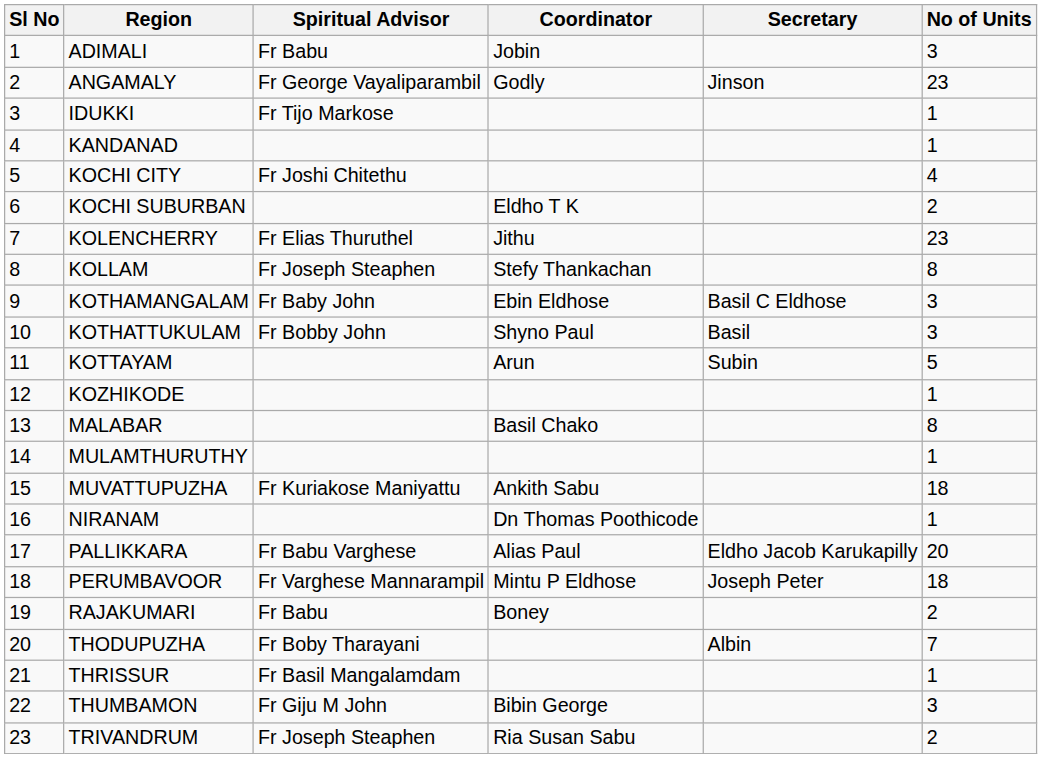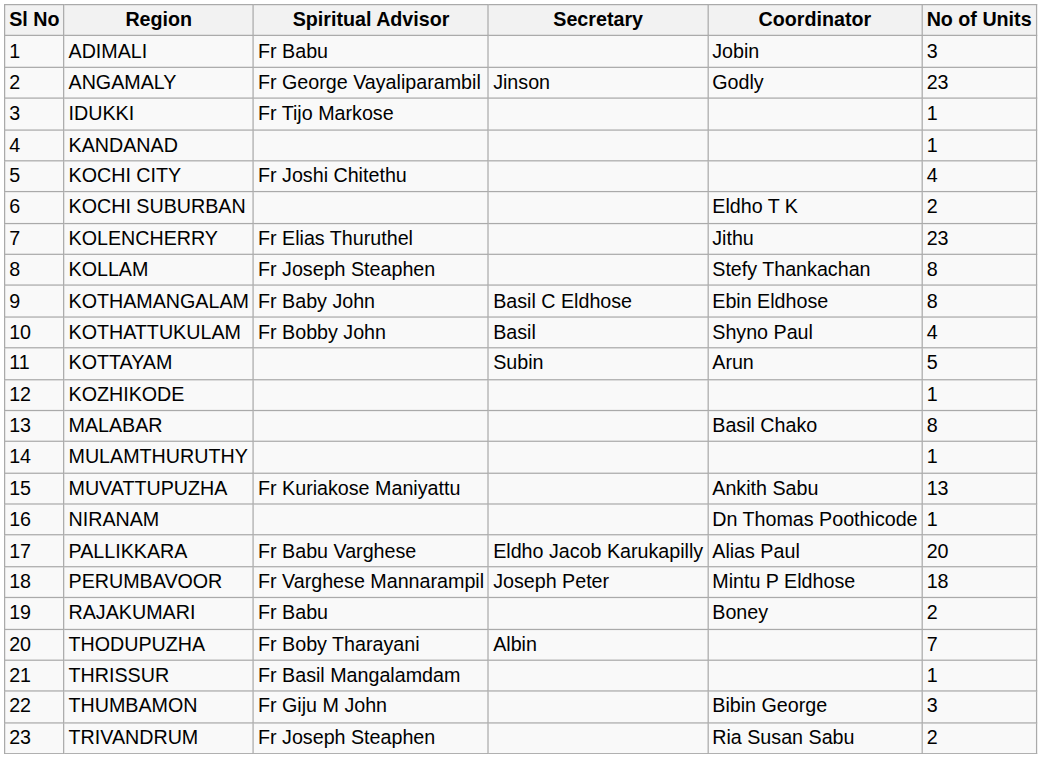columns swapped: Coordinator <-> Secretary
KOTHAMANGALAM | No of Units: 3 -> 8
KOTHATTUKULAM | No of Units: 3 -> 4
MUVATTUPUZHA | No of Units: 18 -> 13
